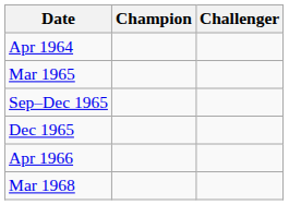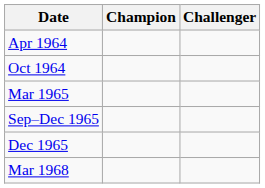+ row: Oct 1964
- row: Apr 1966
